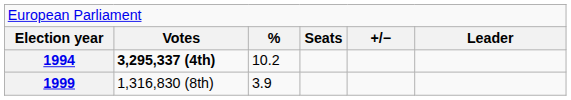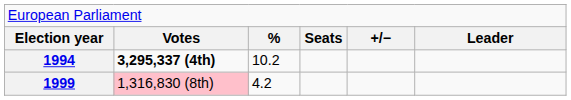1999 | column 2: no background -> pink background
1999 | column 3: 3.9 -> 4.2
